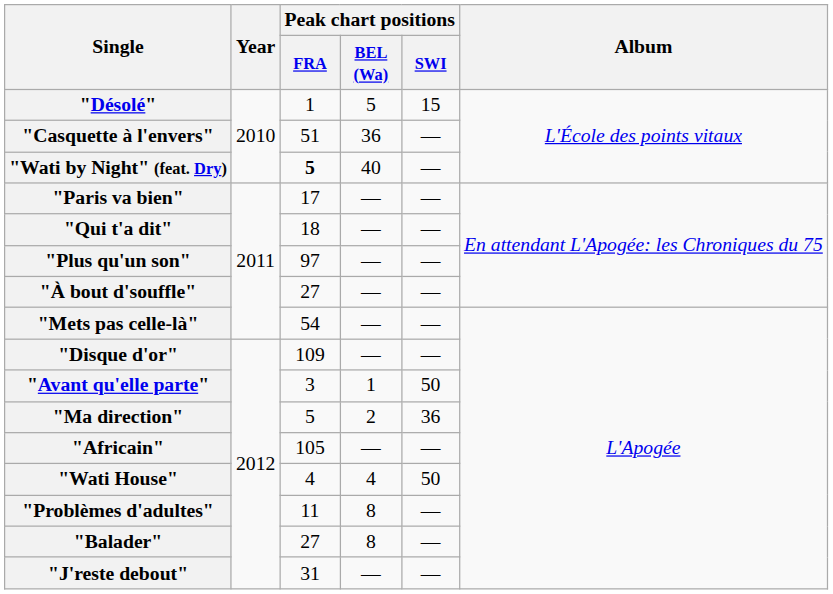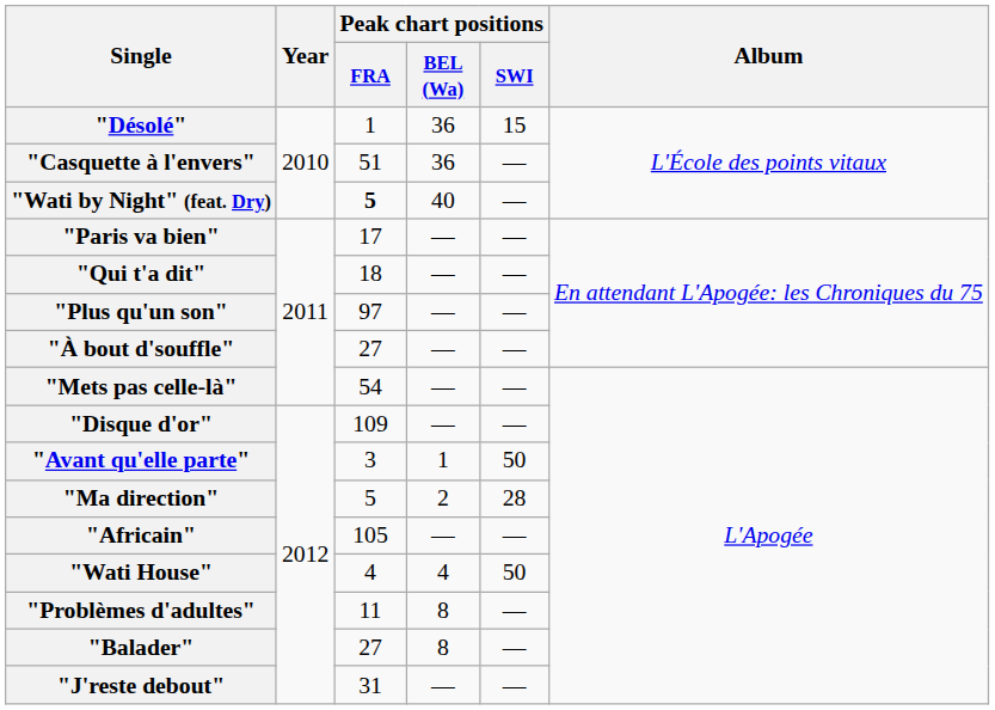"Désolé" | Peak chart positions / BEL (Wa): 5 -> 36
"Ma direction" | Peak chart positions / SWI: 36 -> 28
